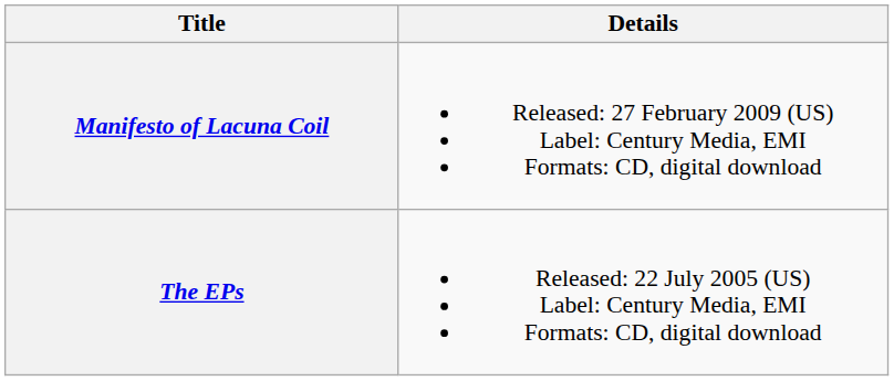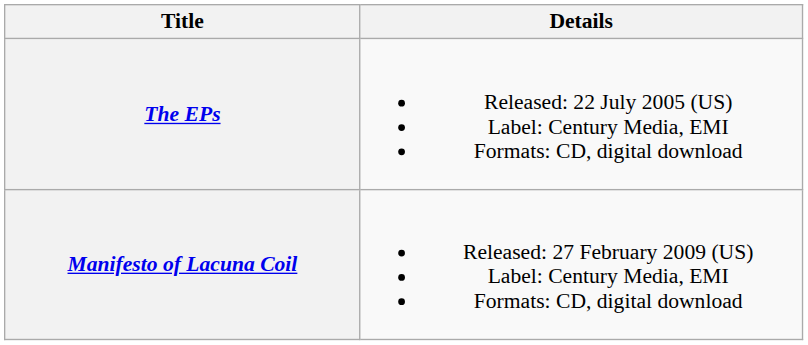rows swapped: The EPs <-> Manifesto of Lacuna Coil
